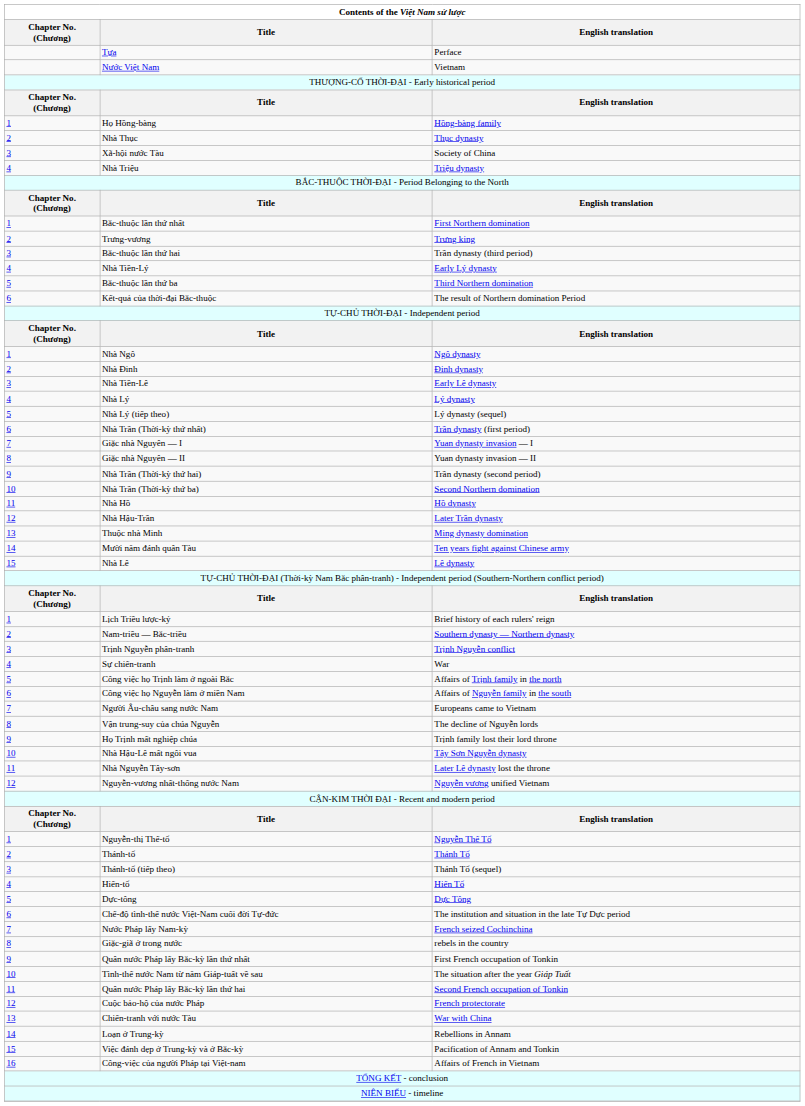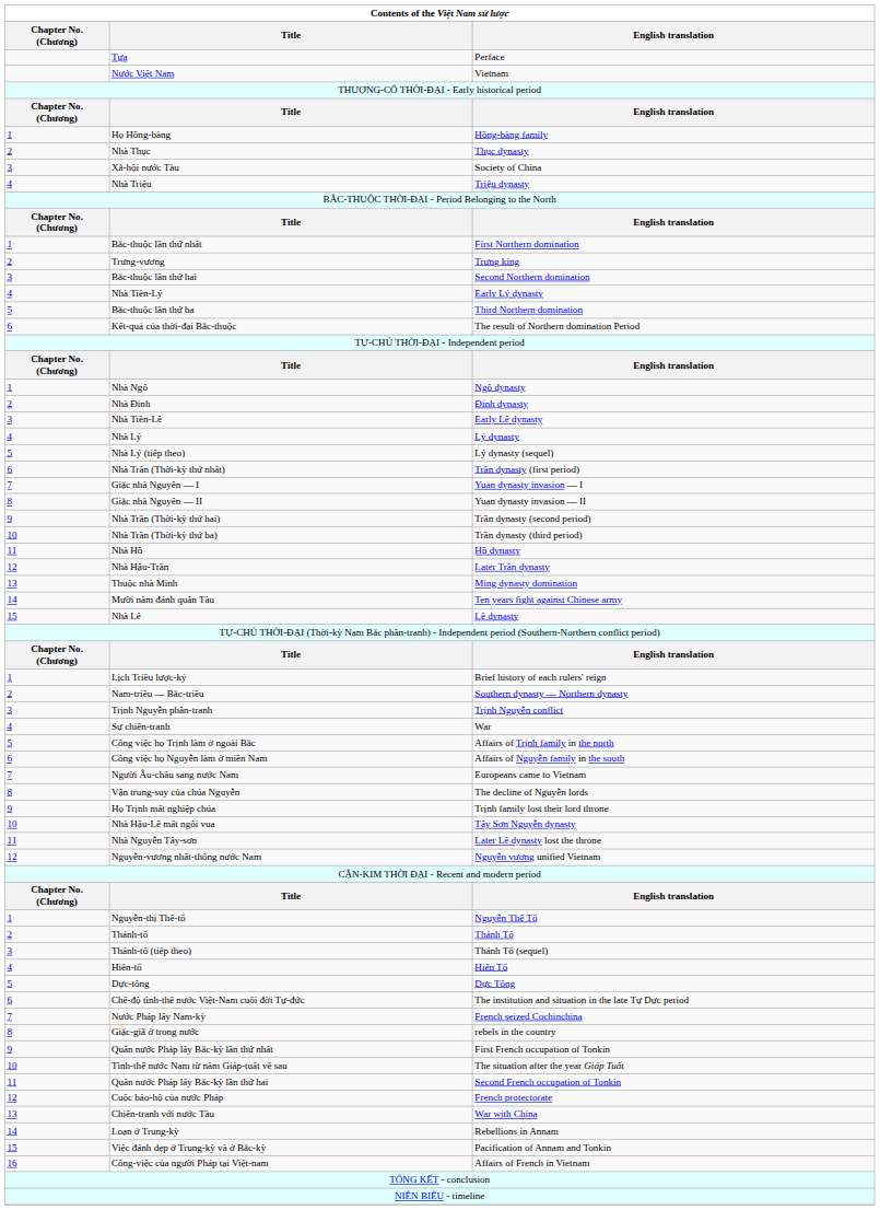Bắc-thuộc lần thứ hai | English translation: Trần dynasty (third period) -> Second Northern domination
Nhà Trần (Thời-kỳ thứ ba) | English translation: Second Northern domination -> Trần dynasty (third period)
